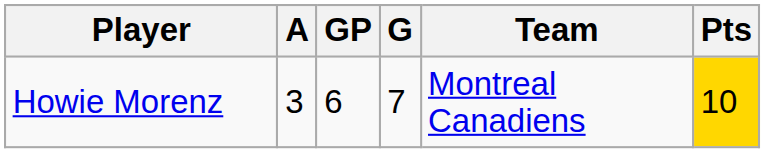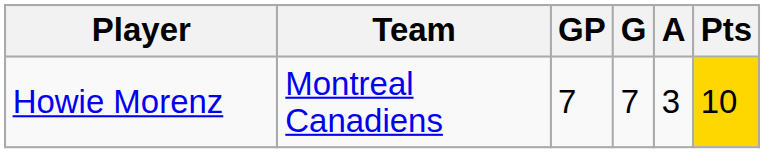columns swapped: Team <-> A
Howie Morenz | GP: 6 -> 7
